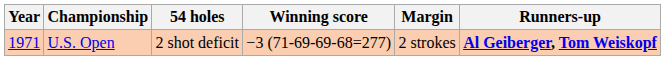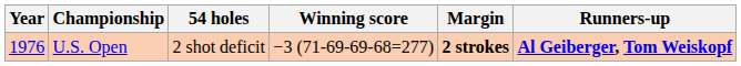U.S. Open | Year: 1971 -> 1976
U.S. Open | Margin: normal -> bold
